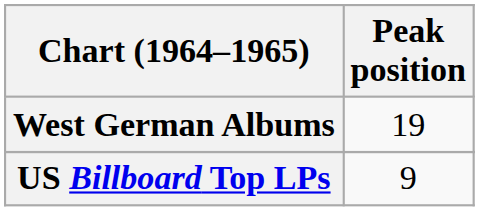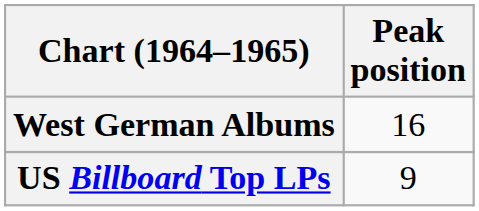West German Albums | Peak position: 19 -> 16
